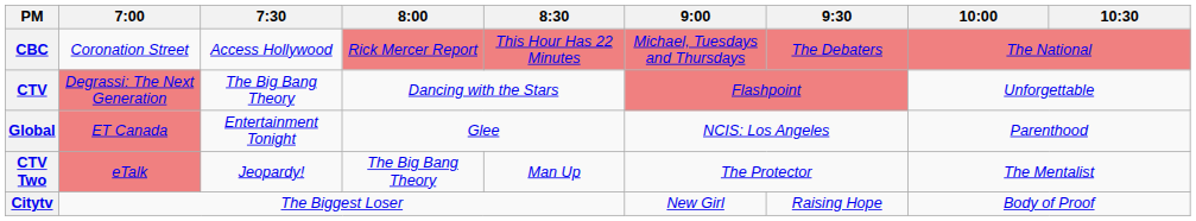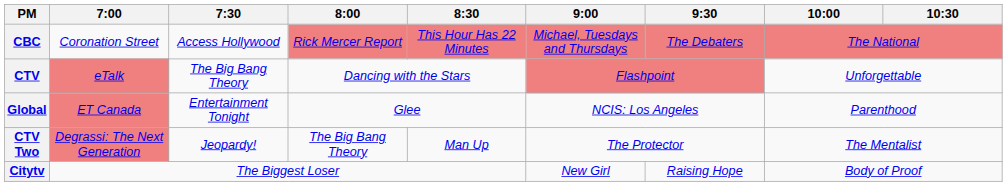CTV | 7:00: Degrassi: The Next Generation -> eTalk
CTV Two | 7:00: eTalk -> Degrassi: The Next Generation
